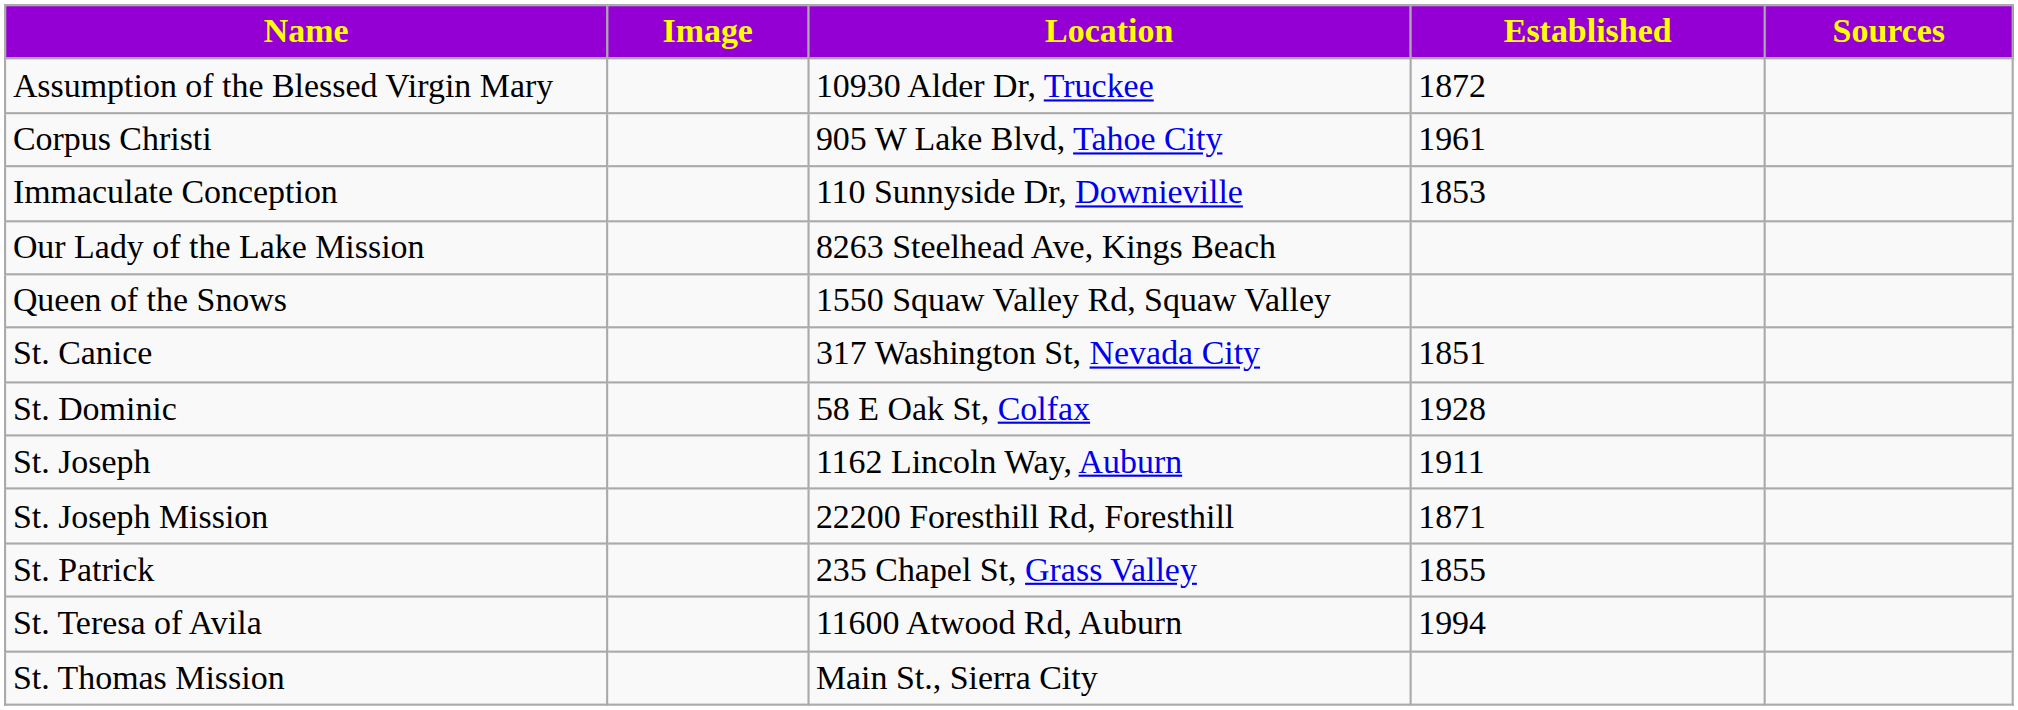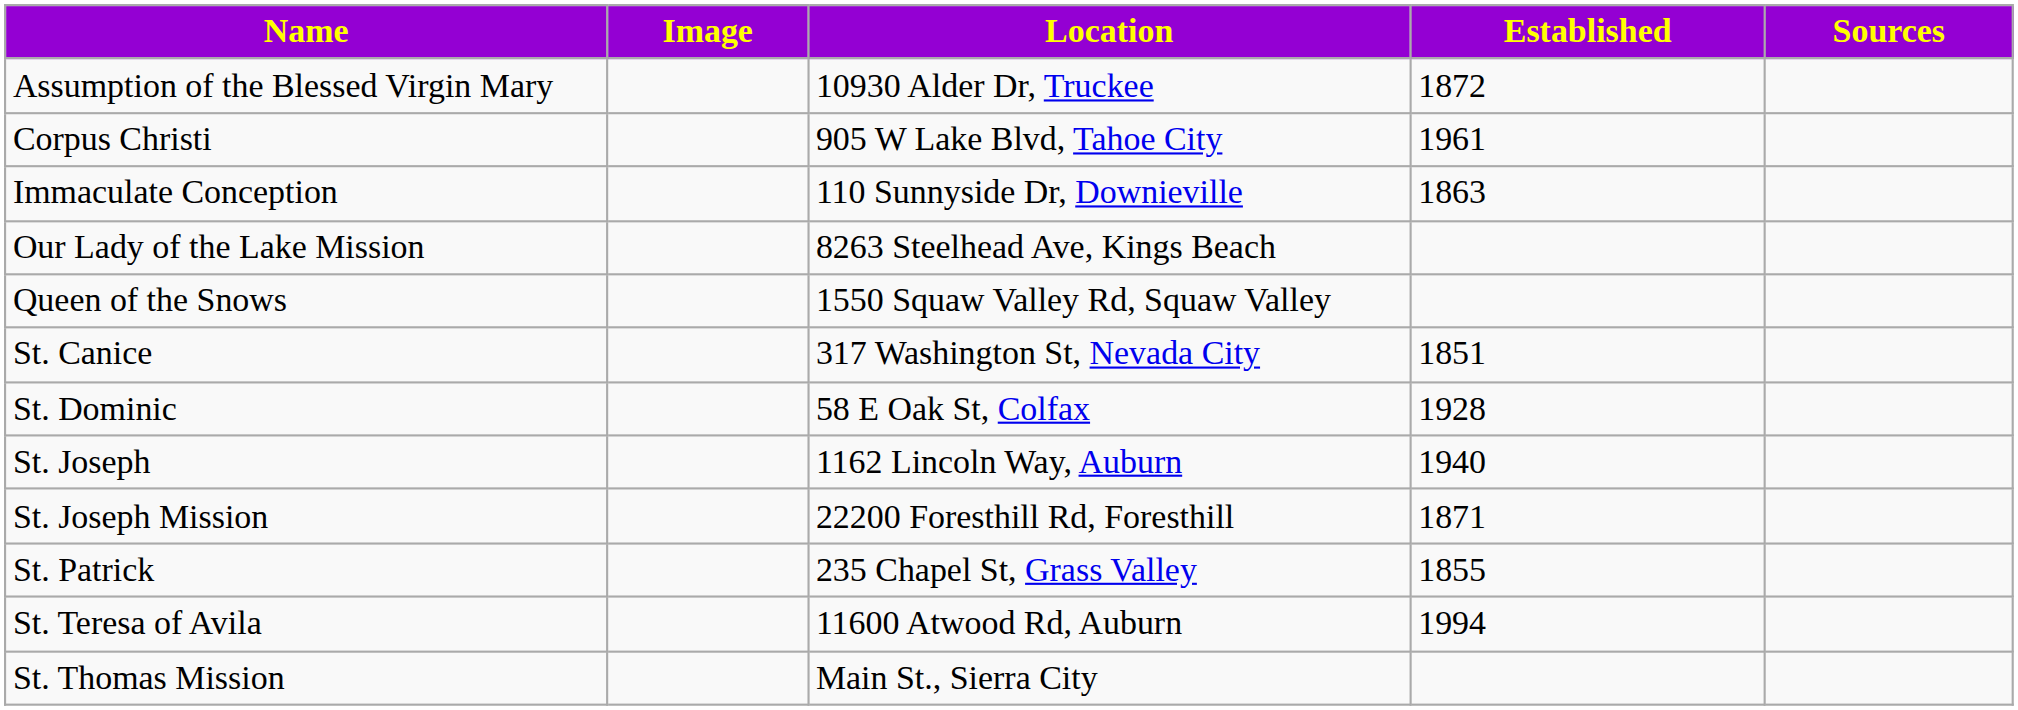Immaculate Conception | Established: 1853 -> 1863
St. Joseph | Established: 1911 -> 1940
